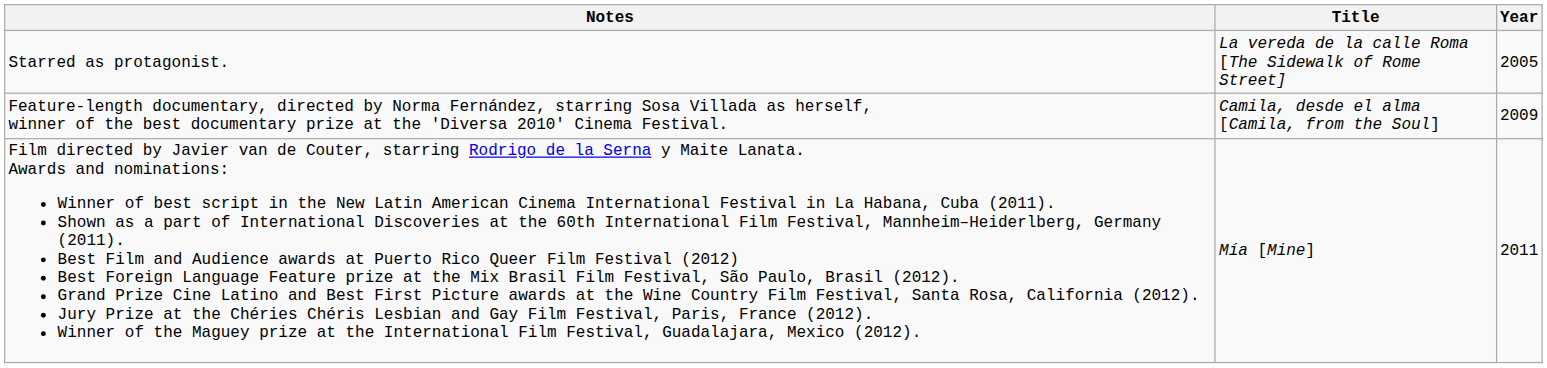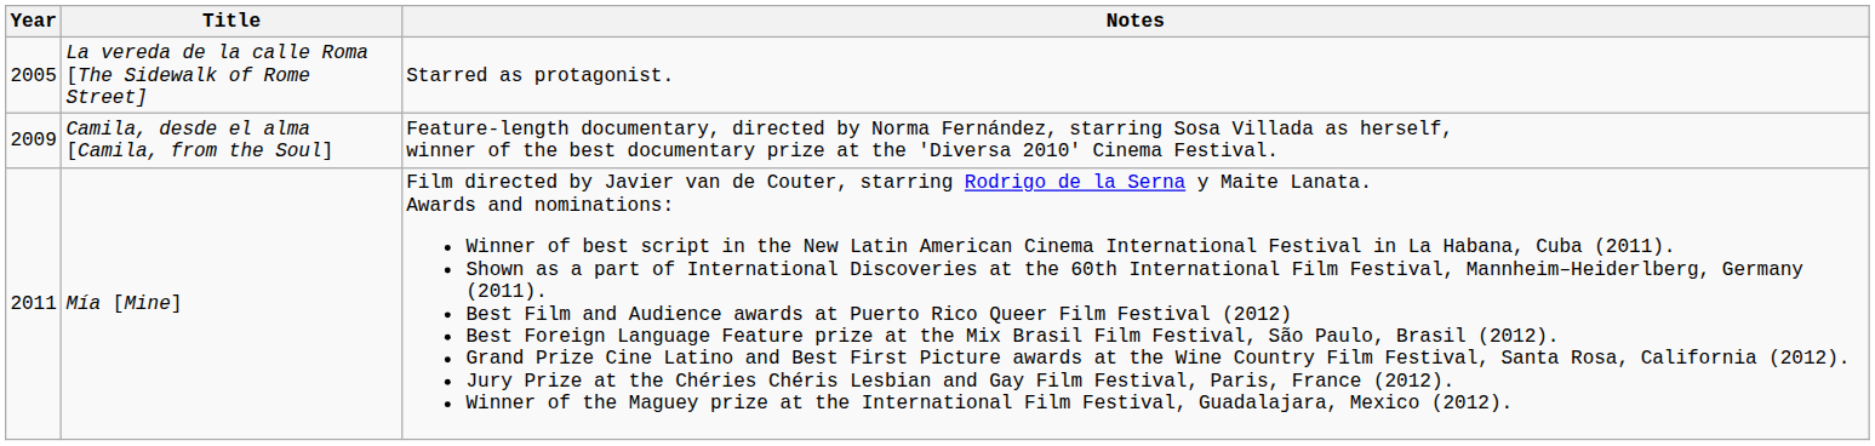columns swapped: Year <-> Notes
